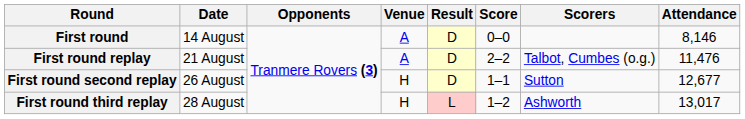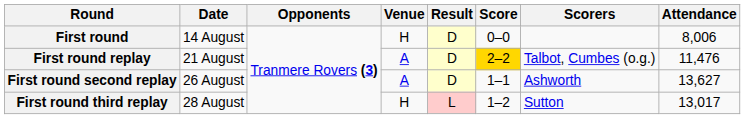First round | Venue: A -> H
First round | Attendance: 8,146 -> 8,006
First round replay | Score: no background -> gold background
First round second replay | Venue: H -> A
First round second replay | Scorers: Sutton -> Ashworth
First round second replay | Attendance: 12,677 -> 13,627
First round third replay | Scorers: Ashworth -> Sutton
